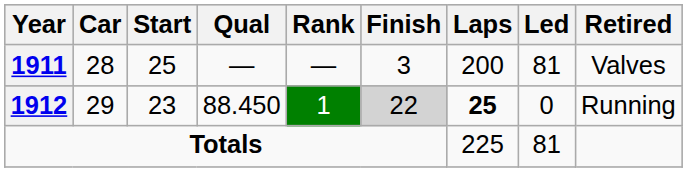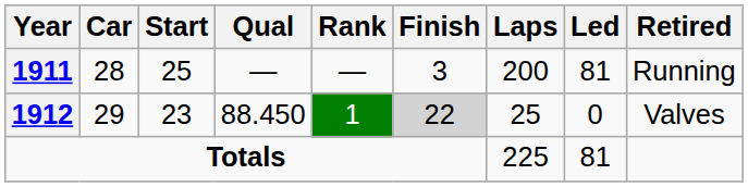1911 | Retired: Valves -> Running
1912 | Laps: bold -> normal
1912 | Retired: Running -> Valves
